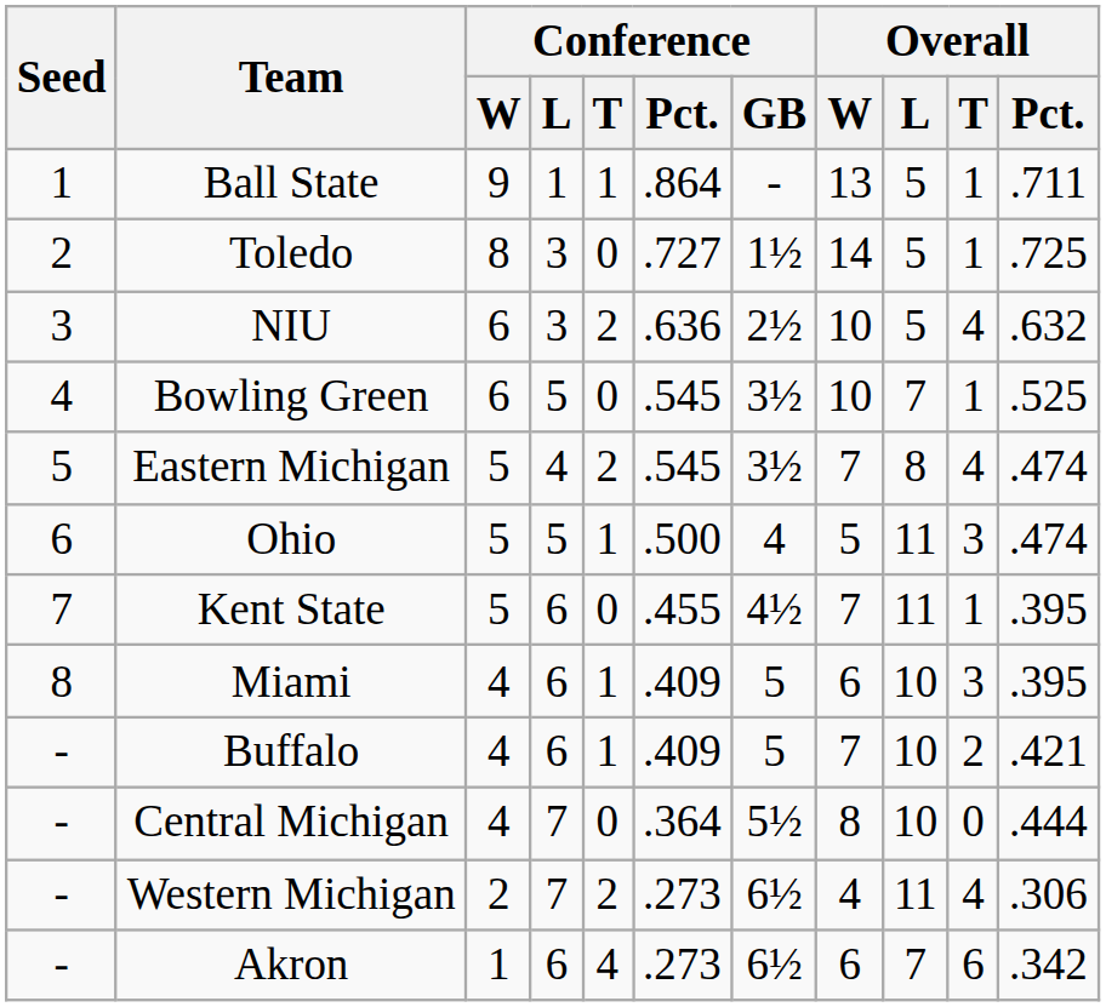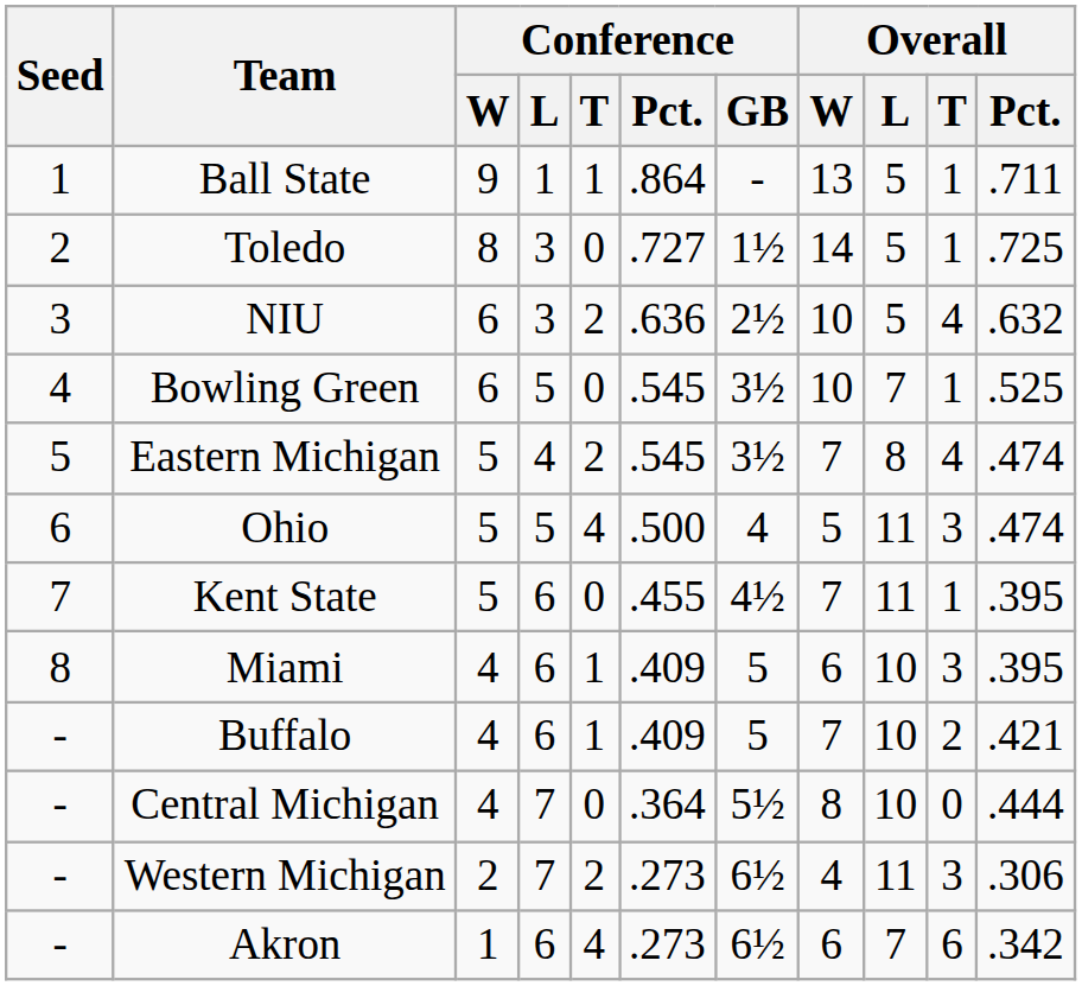Ohio | Conference / T: 1 -> 4
Western Michigan | Overall / T: 4 -> 3
